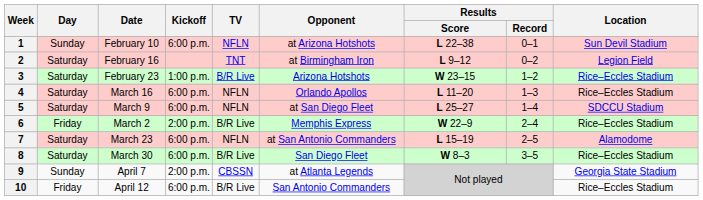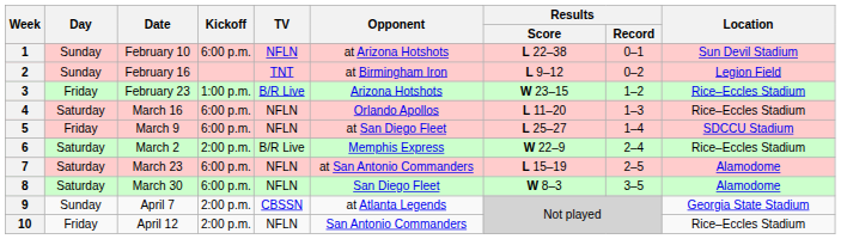2 | Day: Saturday -> Sunday
3 | Day: Saturday -> Friday
5 | Day: Saturday -> Friday
6 | Day: Friday -> Saturday
8 | TV: B/R Live -> NFLN
8 | Location: Rice–Eccles Stadium -> Alamodome
10 | Kickoff: 6:00 p.m. -> 2:00 p.m.
10 | TV: B/R Live -> NFLN
